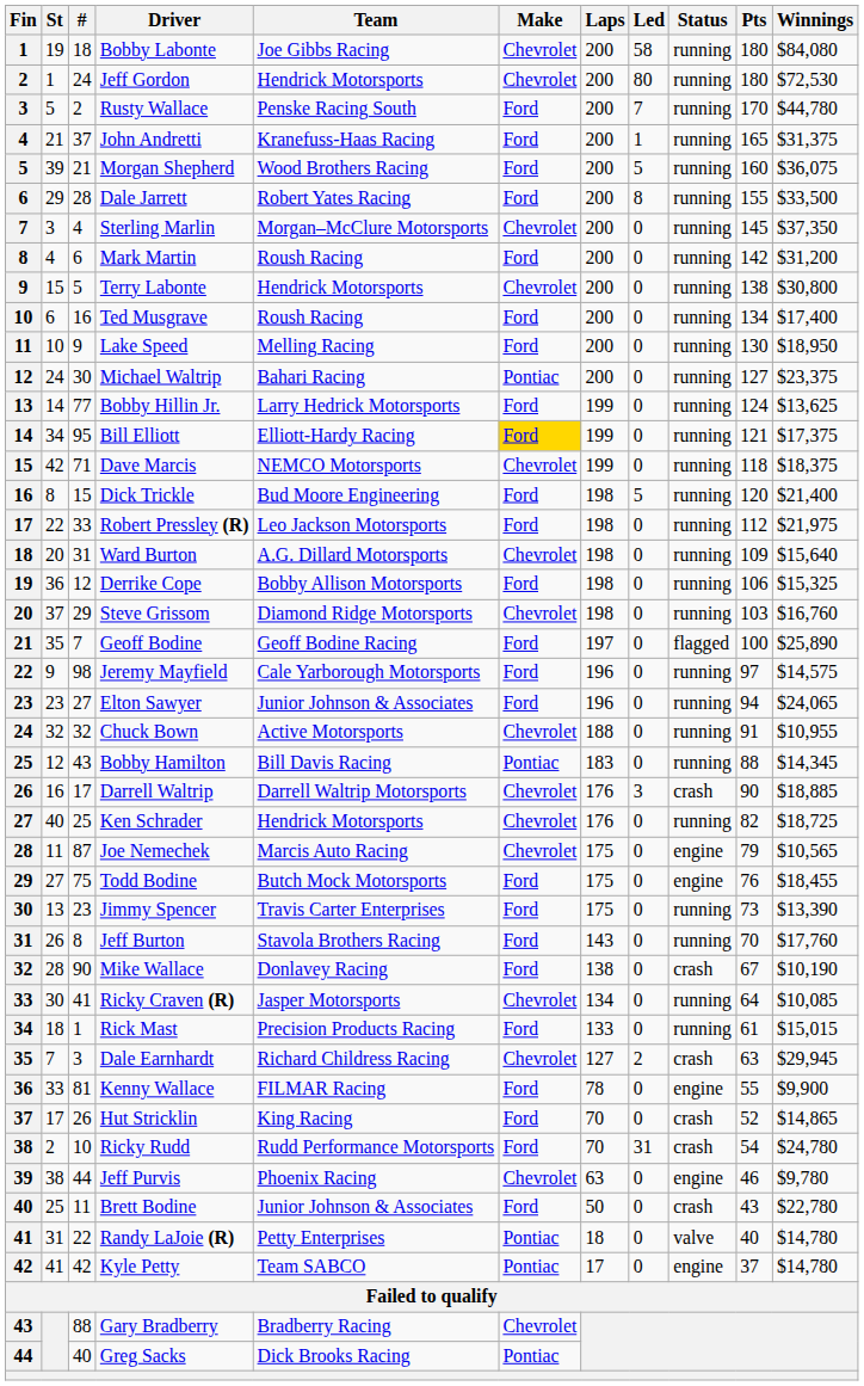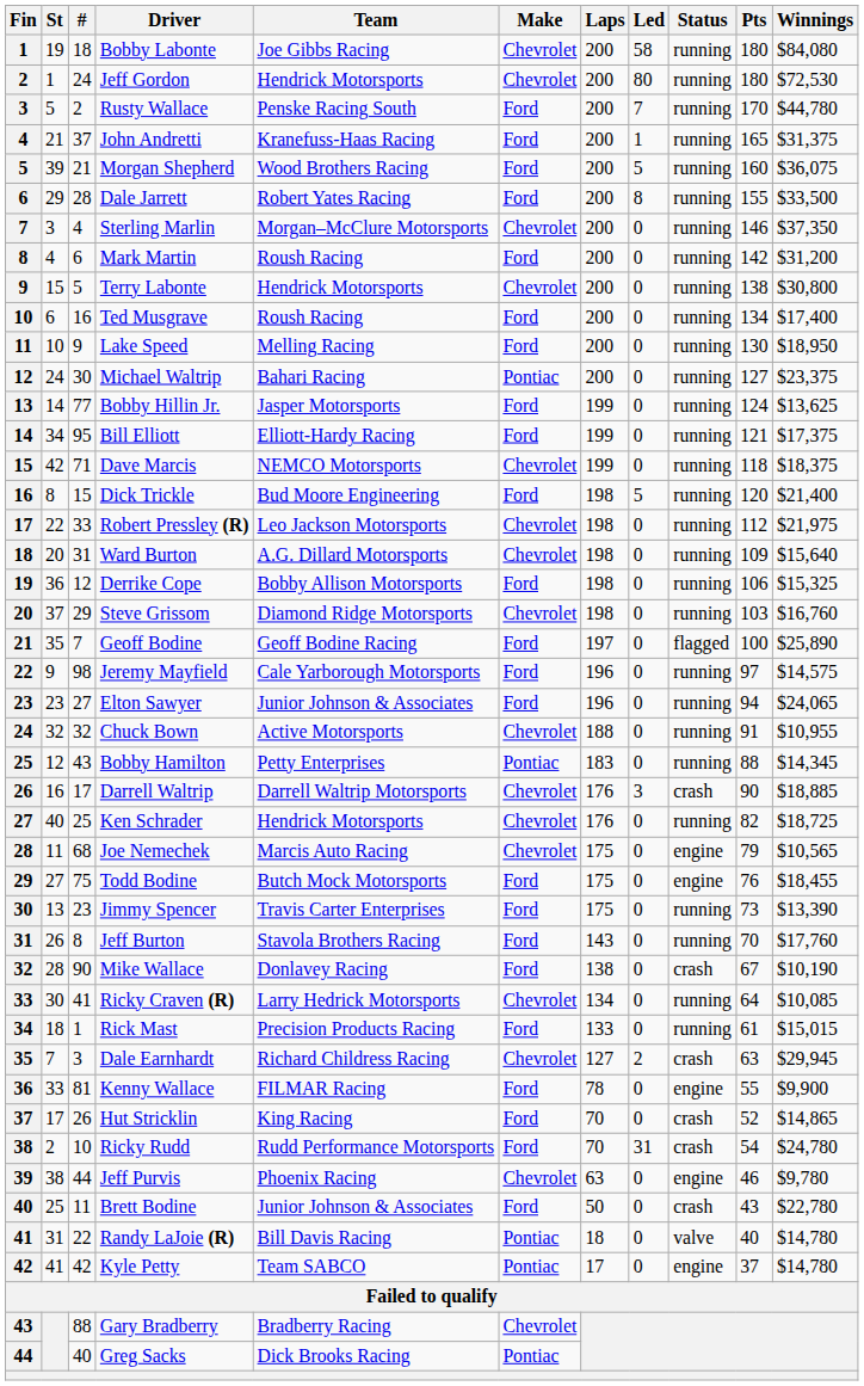Sterling Marlin | Pts: 145 -> 146
Bobby Hillin Jr. | Team: Larry Hedrick Motorsports -> Jasper Motorsports
Bill Elliott | Make: gold background -> no background
Robert Pressley (R) | Make: Ford -> Chevrolet
Bobby Hamilton | Team: Bill Davis Racing -> Petty Enterprises
Joe Nemechek | #: 87 -> 68
Ricky Craven (R) | Team: Jasper Motorsports -> Larry Hedrick Motorsports
Randy LaJoie (R) | Team: Petty Enterprises -> Bill Davis Racing
